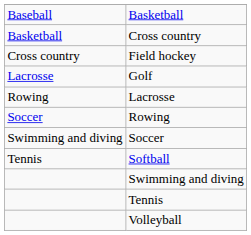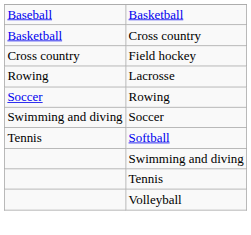- row: Lacrosse | Golf
